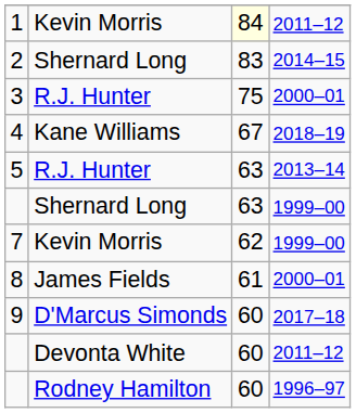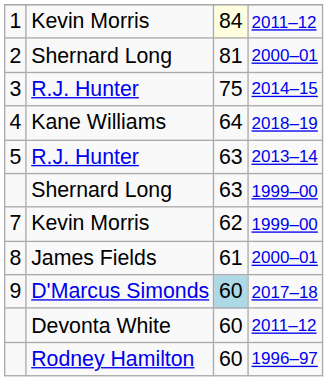2 | column 3: 83 -> 81
2 | column 4: 2014–15 -> 2000–01
3 | column 4: 2000–01 -> 2014–15
4 | column 3: 67 -> 64
9 | column 3: no background -> lightblue background
